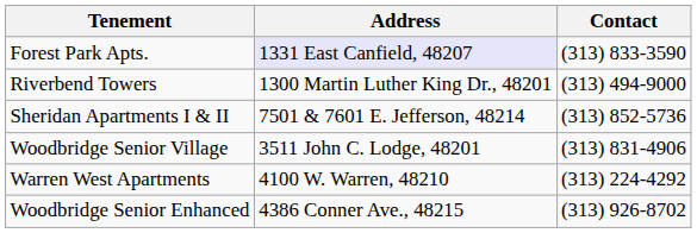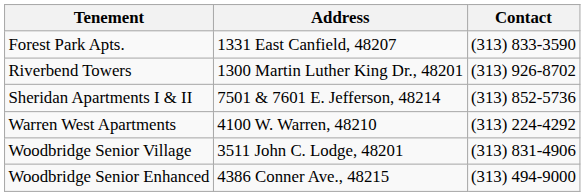Forest Park Apts. | Address: lavender background -> no background
Riverbend Towers | Contact: (313) 494-9000 -> (313) 926-8702
rows swapped: Warren West Apartments <-> Woodbridge Senior Village
Woodbridge Senior Enhanced | Contact: (313) 926-8702 -> (313) 494-9000
